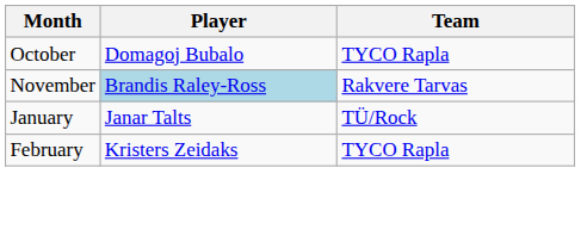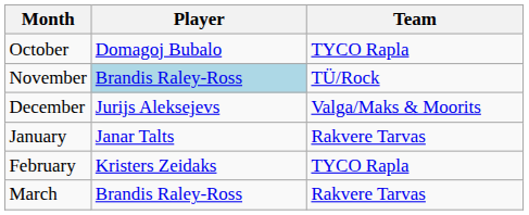November | Team: Rakvere Tarvas -> TÜ/Rock
+ row: December | Jurijs Aleksejevs | Valga/Maks & Moorits
January | Team: TÜ/Rock -> Rakvere Tarvas
+ row: March | Brandis Raley-Ross | Rakvere Tarvas
